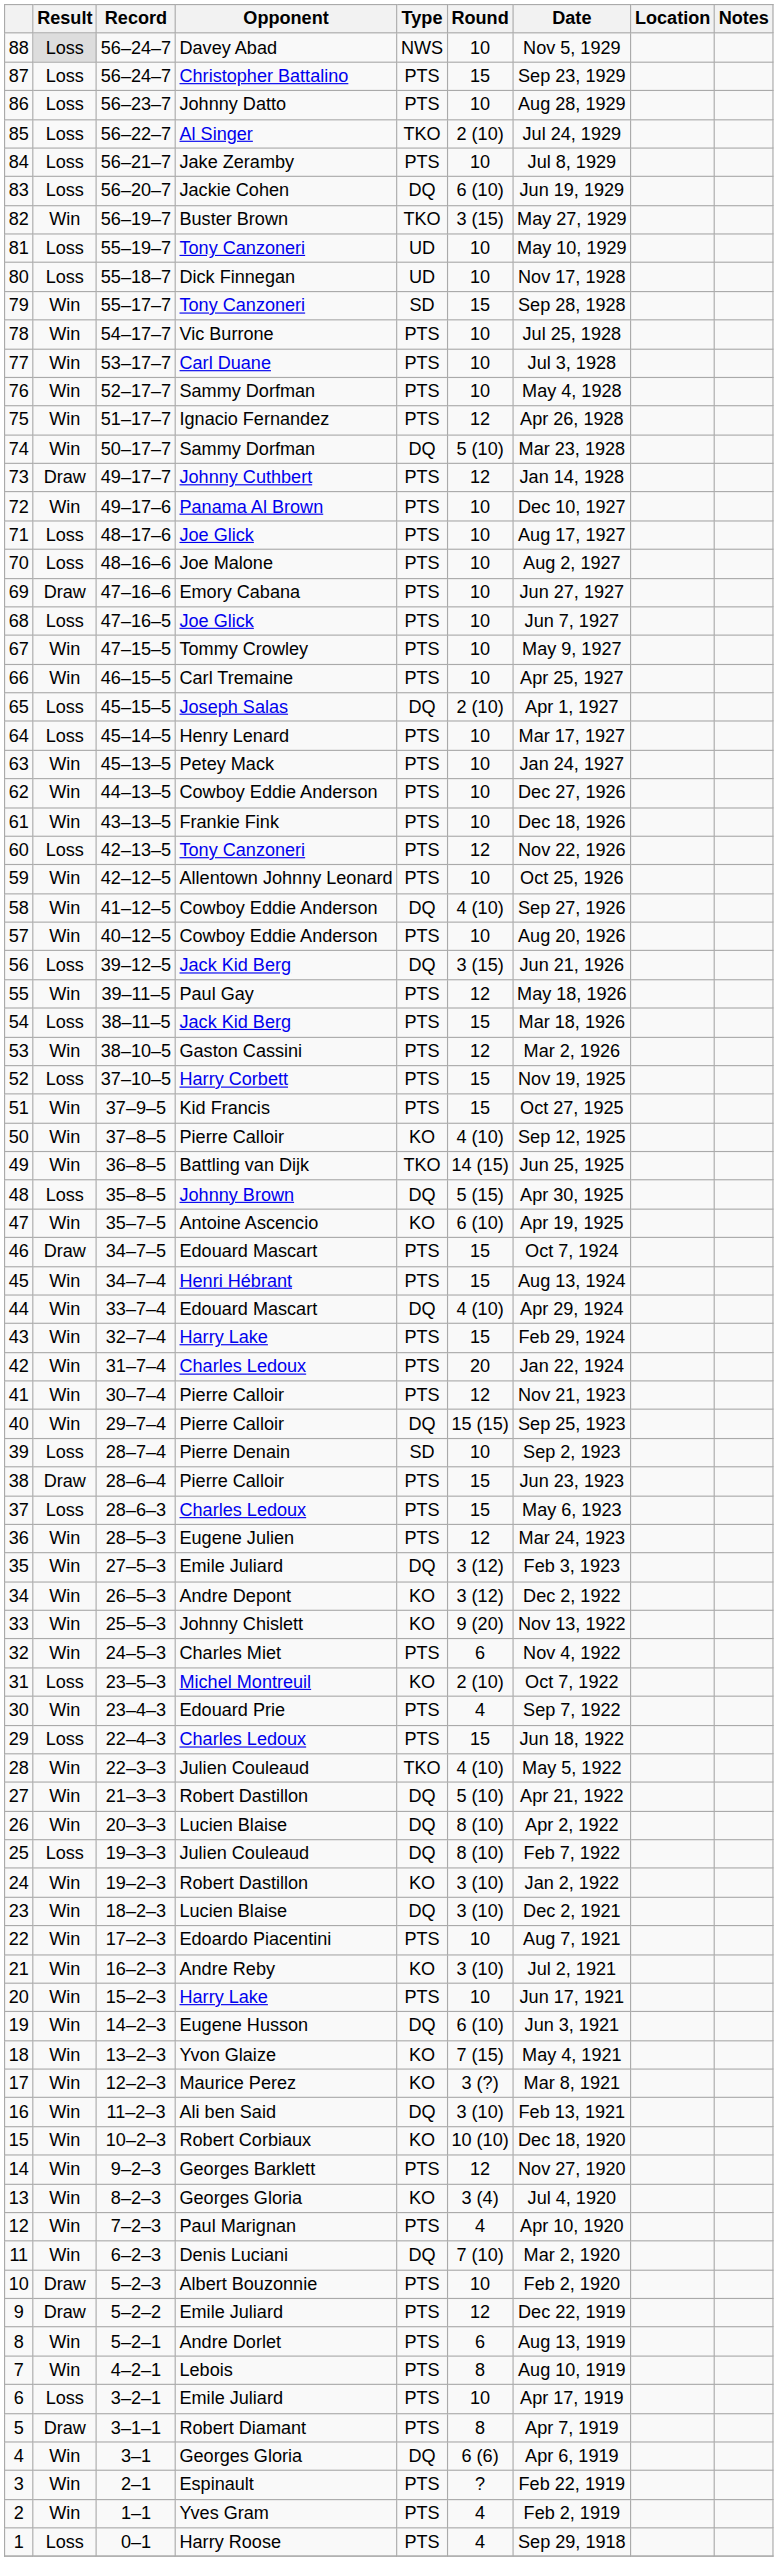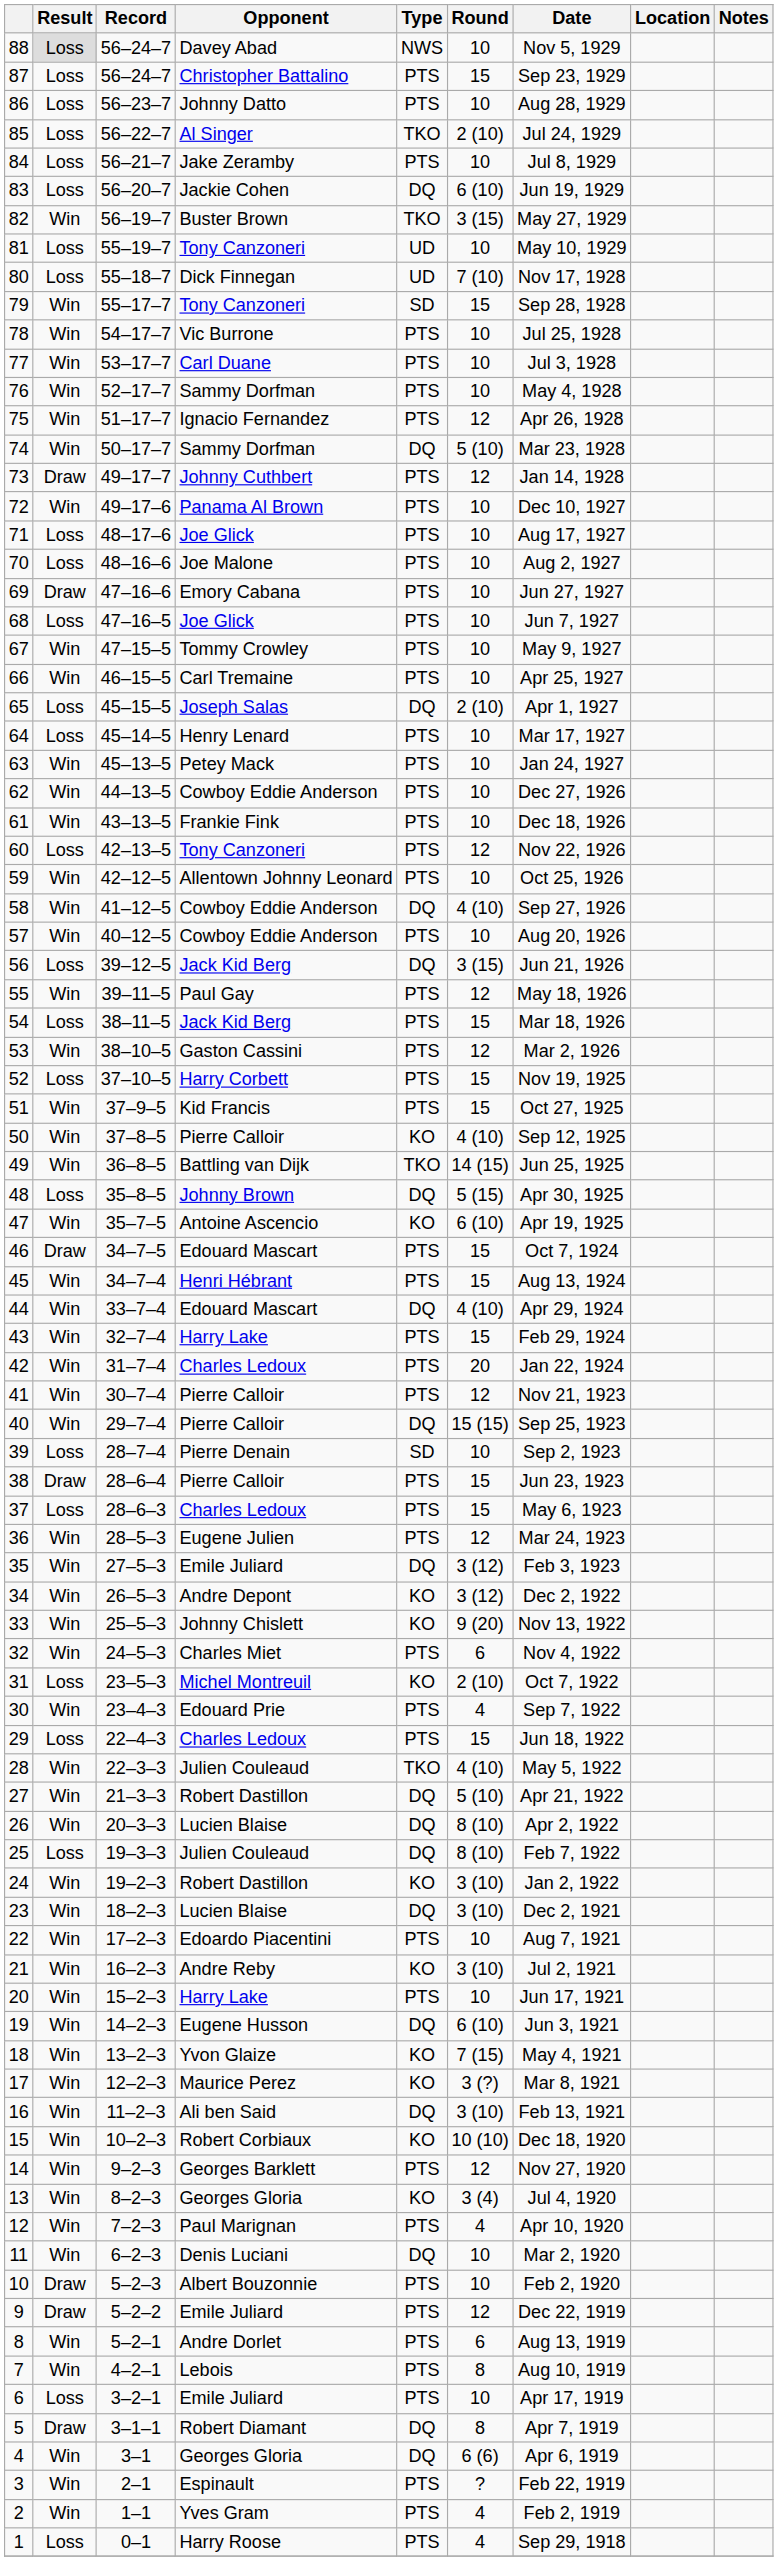80 | Round: 10 -> 7 (10)
11 | Round: 7 (10) -> 10
5 | Type: PTS -> DQ
